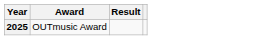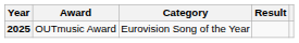+ column: Category | Eurovision Song of the Year
